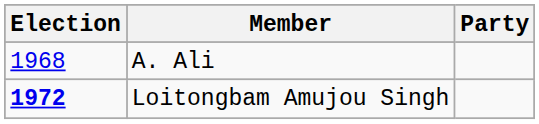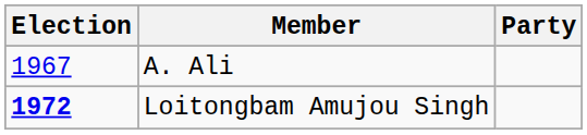A. Ali | Election: 1968 -> 1967
